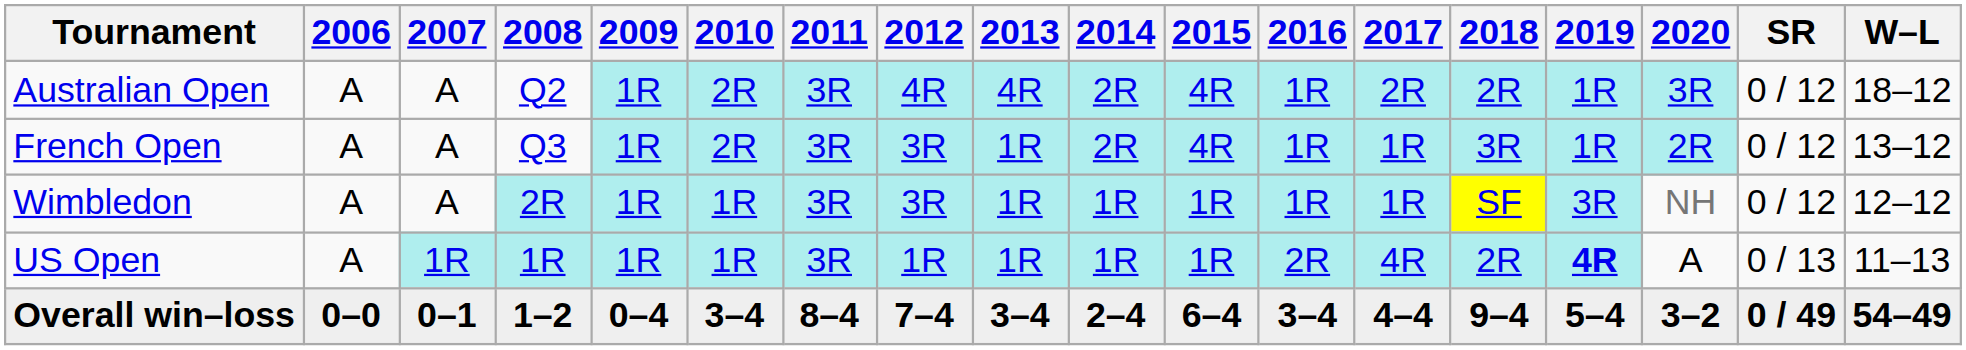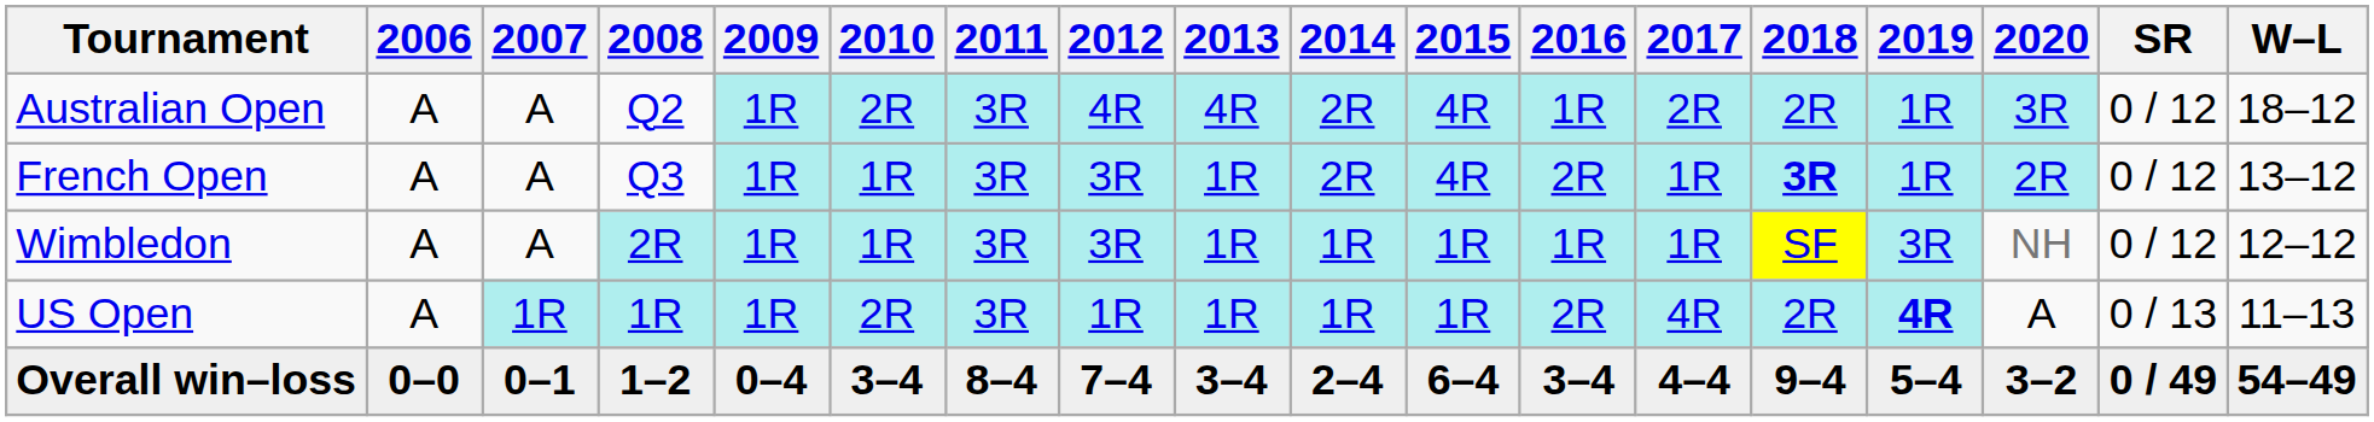French Open | 2010: 2R -> 1R
French Open | 2016: 1R -> 2R
French Open | 2018: normal -> bold
US Open | 2010: 1R -> 2R
